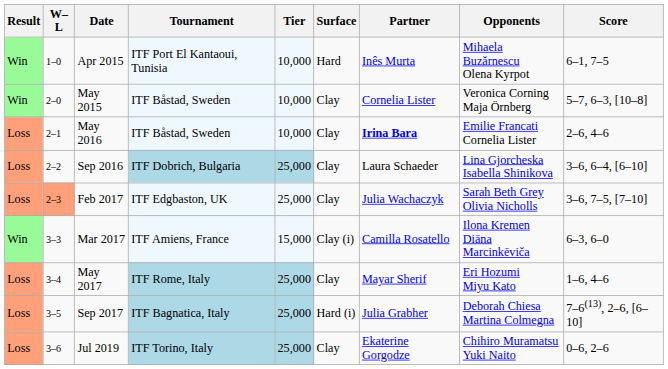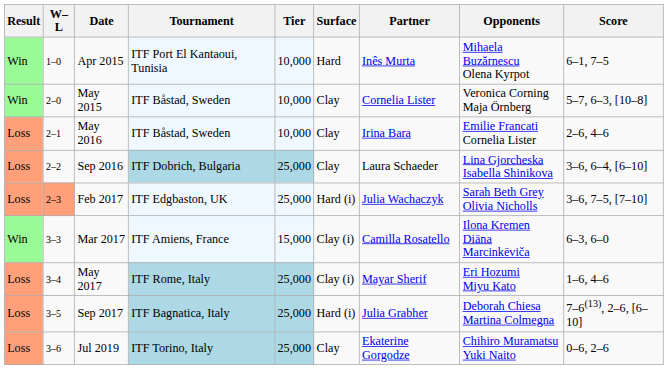May 2016 | Partner: bold -> normal
Feb 2017 | Surface: Clay -> Hard (i)
May 2017 | Surface: Clay -> Clay (i)
